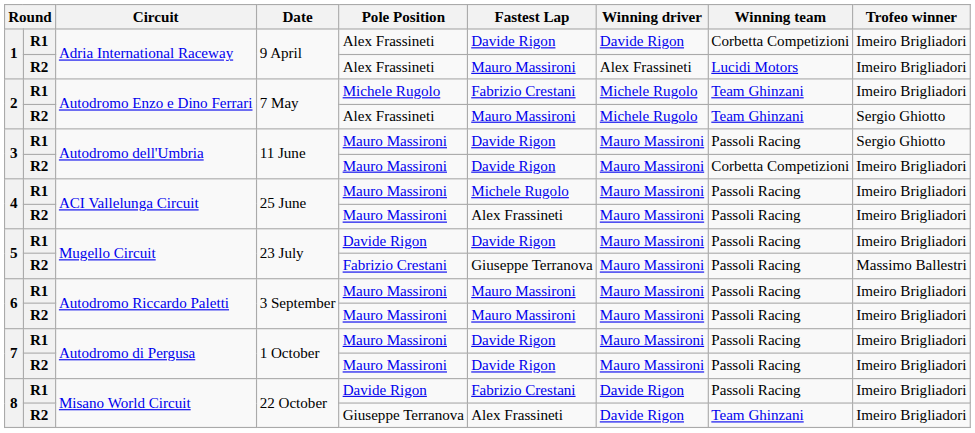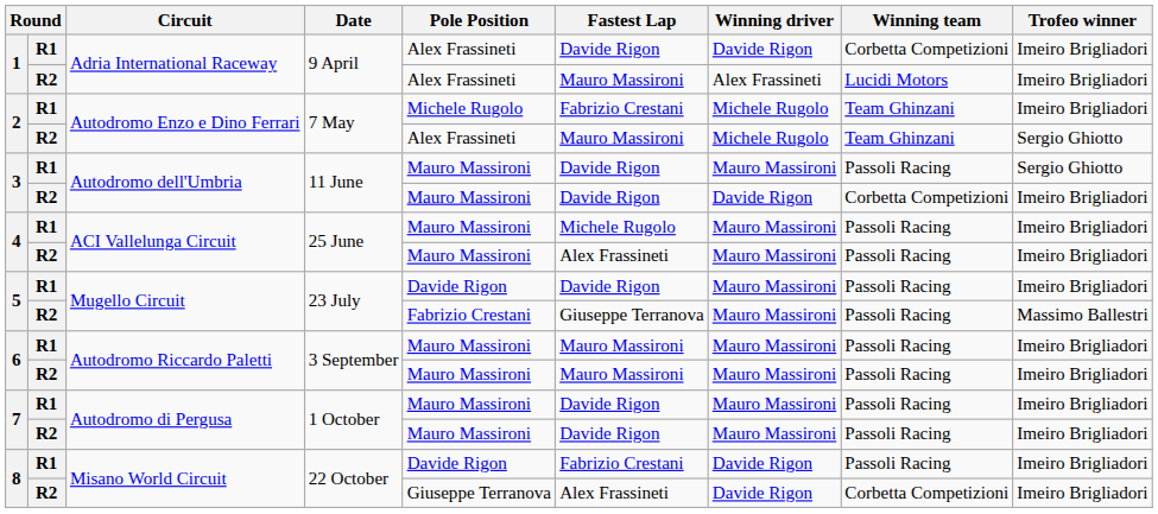3 / R2 | Winning driver: Mauro Massironi -> Davide Rigon
8 / R2 | Winning team: Team Ghinzani -> Corbetta Competizioni
